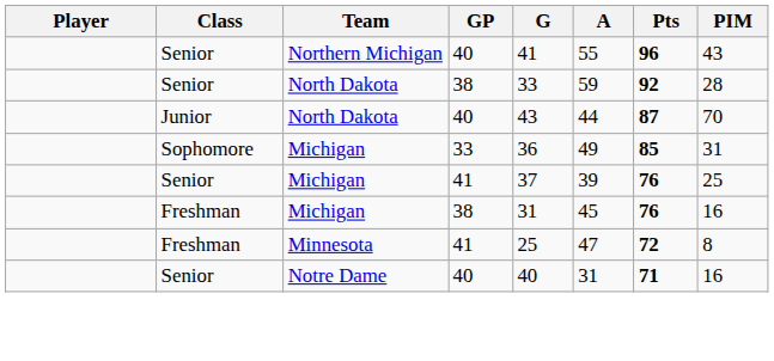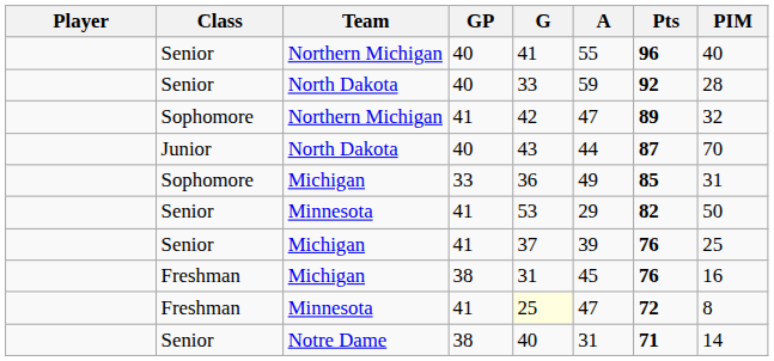Senior / Northern Michigan | PIM: 43 -> 40
Senior / North Dakota | GP: 38 -> 40
+ row: Sophomore | Northern Michigan | 41 | 42 | 47 | 89 | 32
+ row: Senior | Minnesota | 41 | 53 | 29 | 82 | 50
Freshman / Minnesota | G: no background -> lightyellow background
Notre Dame | GP: 40 -> 38
Notre Dame | PIM: 16 -> 14
